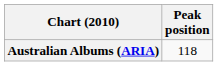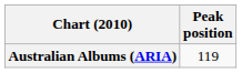Australian Albums (ARIA) | Peak position: 118 -> 119
